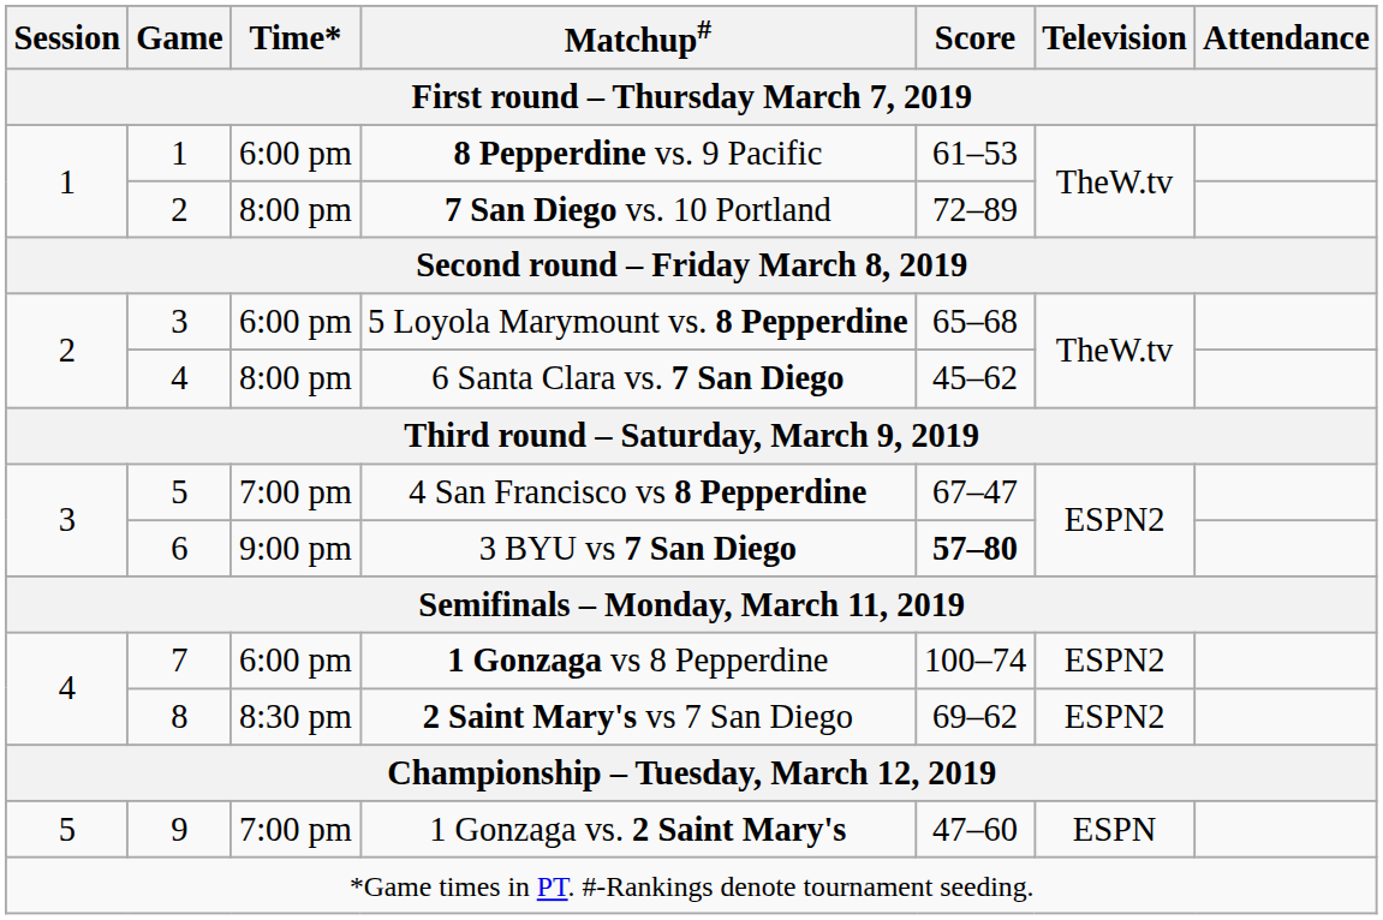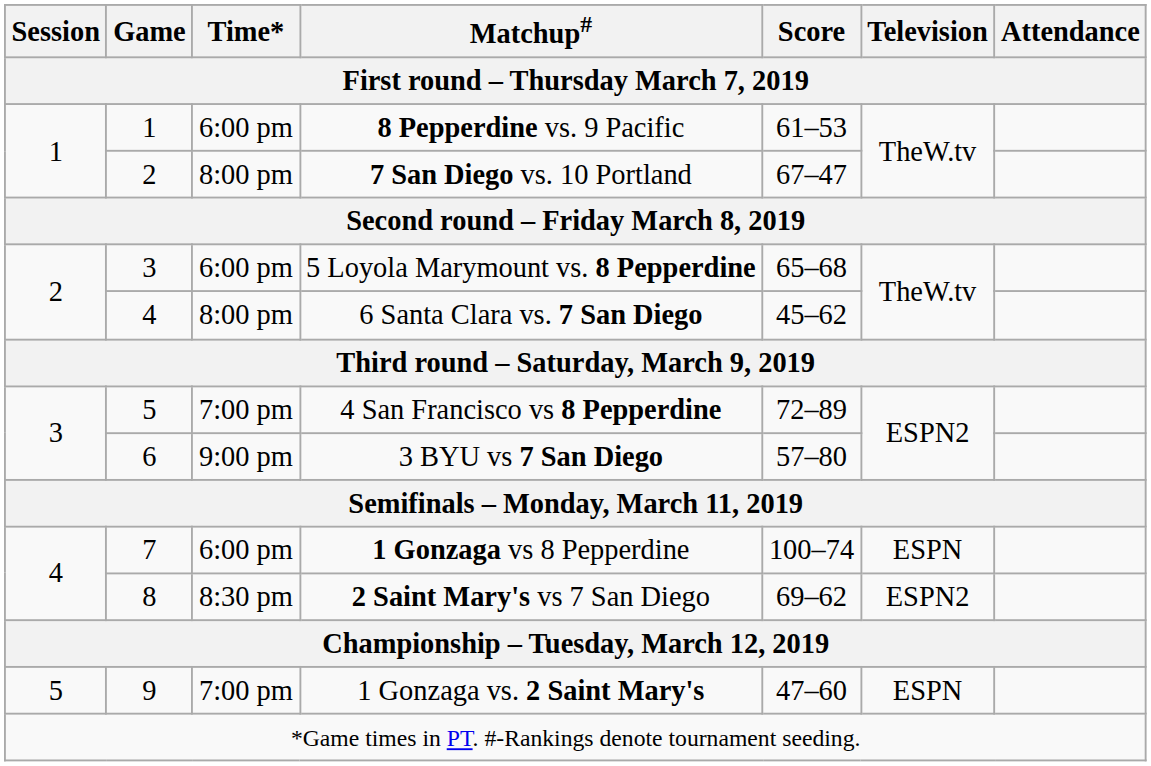7 San Diego vs. 10 Portland | Score: 72–89 -> 67–47
4 San Francisco vs 8 Pepperdine | Score: 67–47 -> 72–89
3 BYU vs 7 San Diego | Score: bold -> normal
1 Gonzaga vs 8 Pepperdine | Television: ESPN2 -> ESPN
